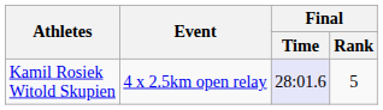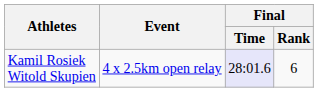Kamil Rosiek Witold Skupien | Final / Rank: 5 -> 6
